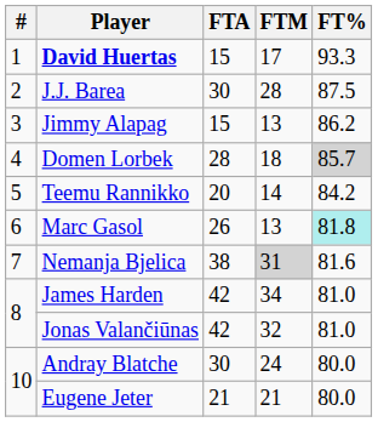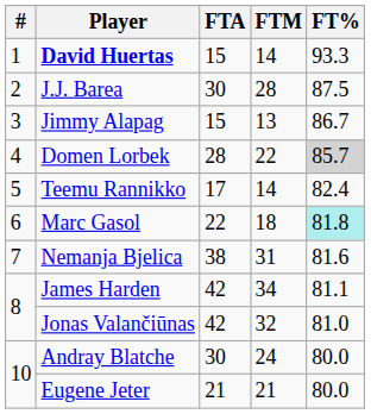David Huertas | FTM: 17 -> 14
Jimmy Alapag | FT%: 86.2 -> 86.7
Domen Lorbek | FTM: 18 -> 22
Teemu Rannikko | FTA: 20 -> 17
Teemu Rannikko | FT%: 84.2 -> 82.4
Marc Gasol | FTA: 26 -> 22
Marc Gasol | FTM: 13 -> 18
Nemanja Bjelica | FTM: lightgrey background -> no background
James Harden | FT%: 81.0 -> 81.1
